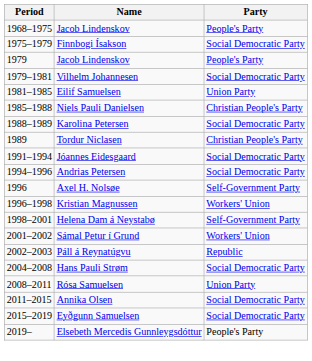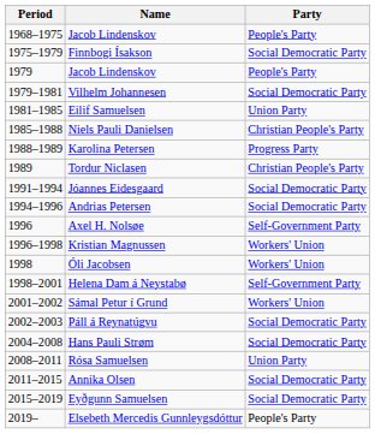Karolina Petersen | Party: Social Democratic Party -> Progress Party
+ row: 1998 | Óli Jacobsen | Workers' Union
Páll á Reynatúgvu | Party: Republic -> Social Democratic Party
